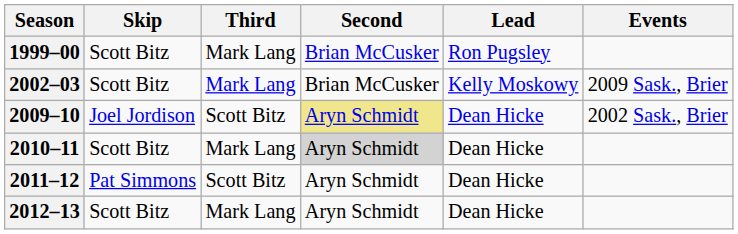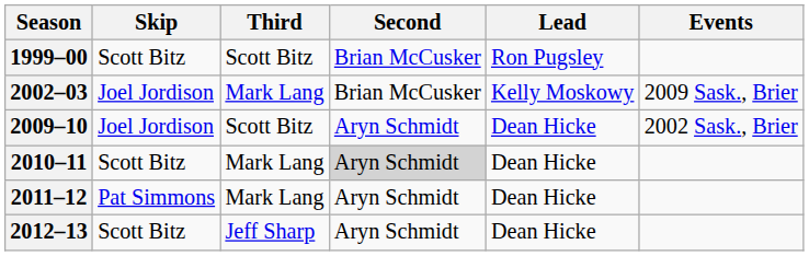1999–00 | Third: Mark Lang -> Scott Bitz
2002–03 | Skip: Scott Bitz -> Joel Jordison
2009–10 | Second: khaki background -> no background
2011–12 | Third: Scott Bitz -> Mark Lang
2012–13 | Third: Mark Lang -> Jeff Sharp
